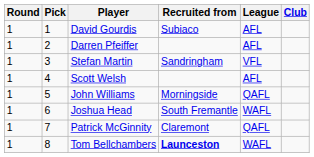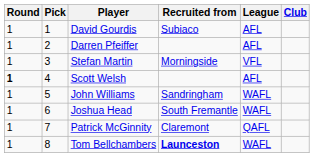Stefan Martin | Recruited from: Sandringham -> Morningside
Scott Welsh | Round: normal -> bold
John Williams | Recruited from: Morningside -> Sandringham
John Williams | League: QAFL -> WAFL
